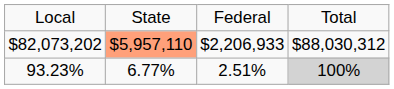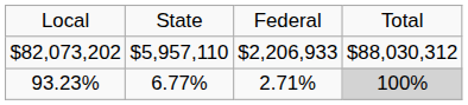$82,073,202 | column 2: lightsalmon background -> no background
93.23% | column 3: 2.51% -> 2.71%
